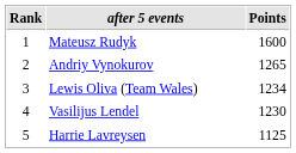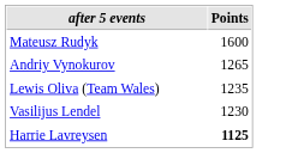- column: Rank | 1 | 2 | 3 | 4 | 5
Lewis Oliva (Team Wales) | Points: 1234 -> 1235
Harrie Lavreysen | Points: normal -> bold
